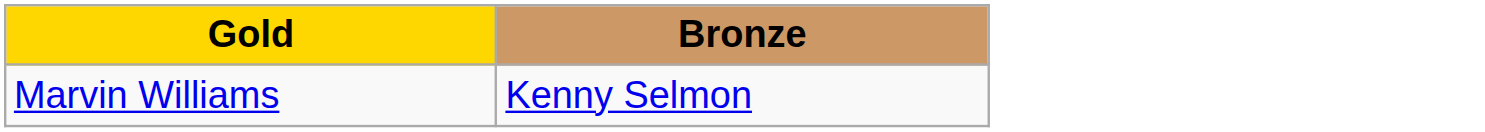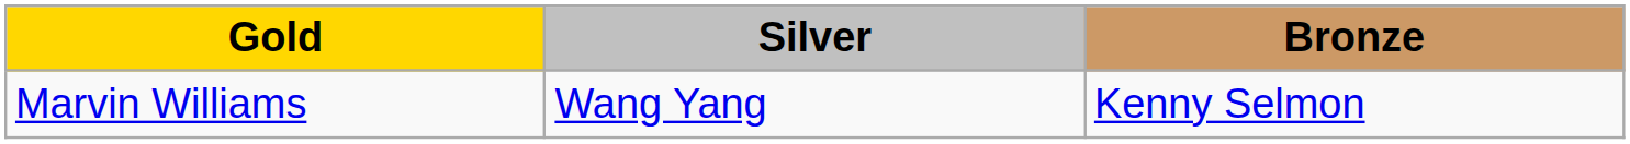+ column: Silver | Wang Yang
